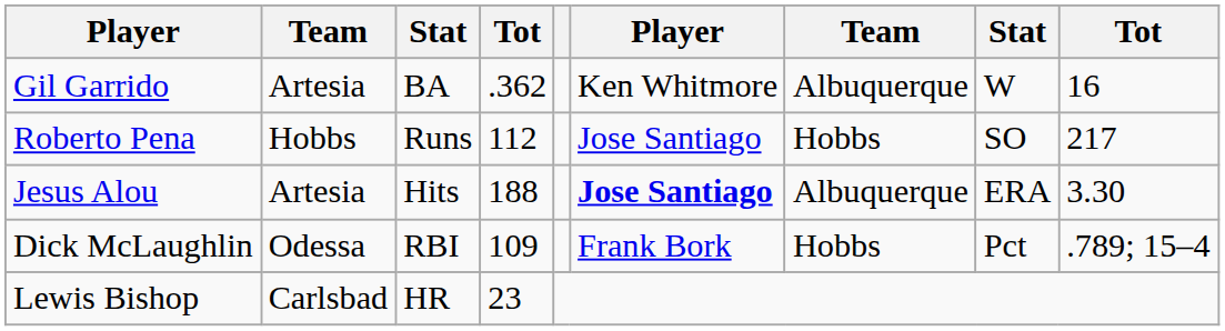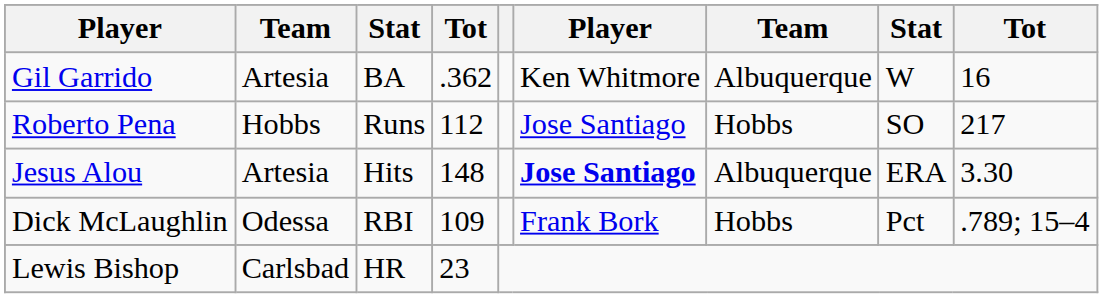Jesus Alou | column 4: 188 -> 148
